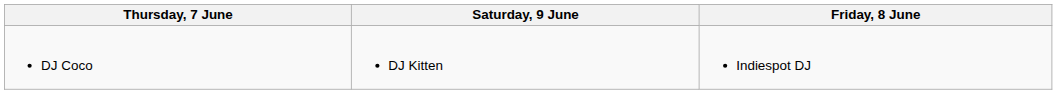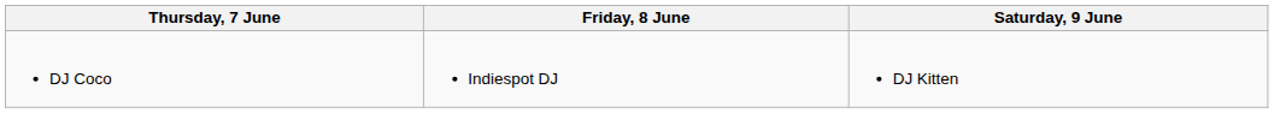columns swapped: Friday, 8 June <-> Saturday, 9 June
